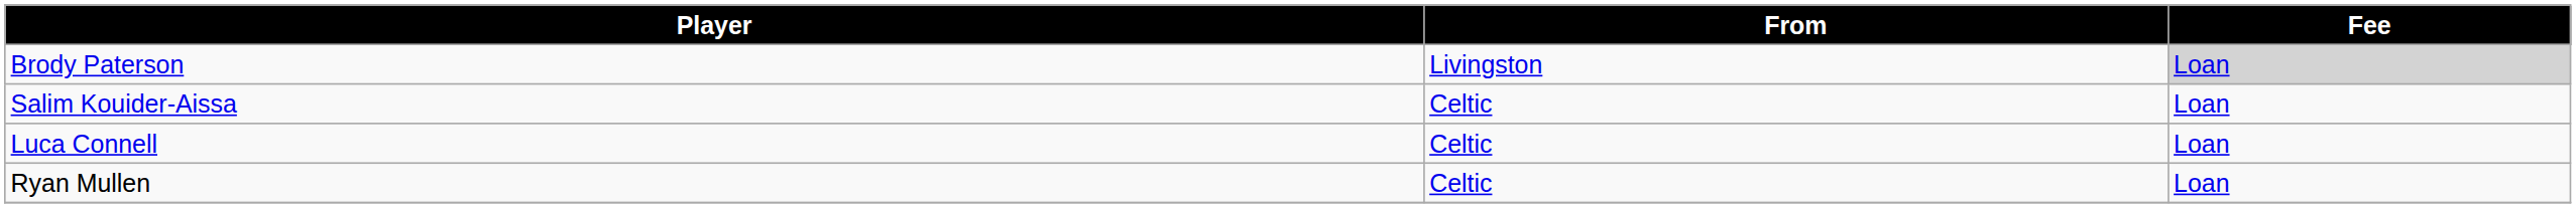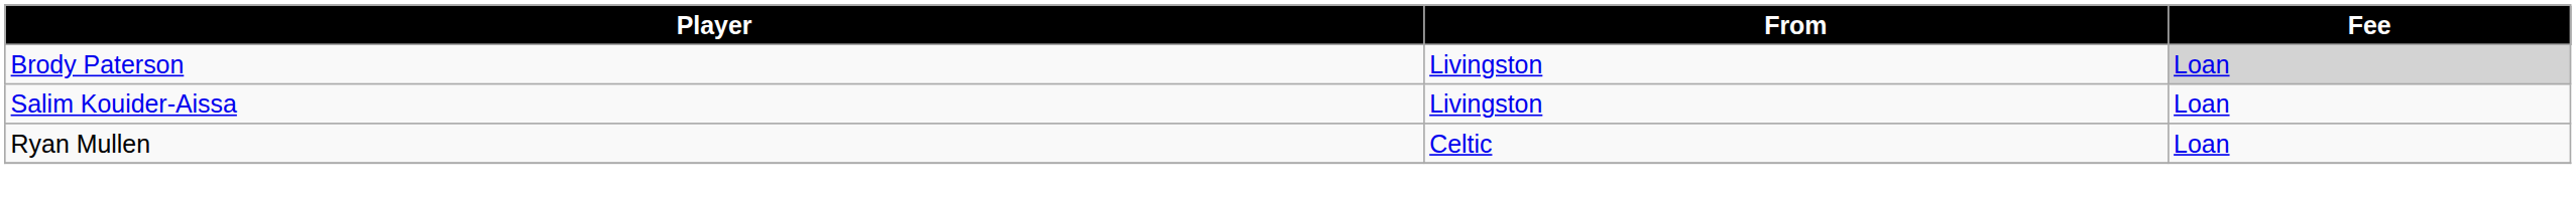Salim Kouider-Aissa | From: Celtic -> Livingston
- row: Luca Connell | Celtic | Loan
